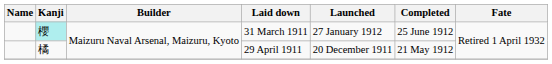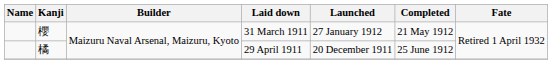31 March 1911 | Kanji: paleturquoise background -> no background
31 March 1911 | Completed: 25 June 1912 -> 21 May 1912
29 April 1911 | Completed: 21 May 1912 -> 25 June 1912
